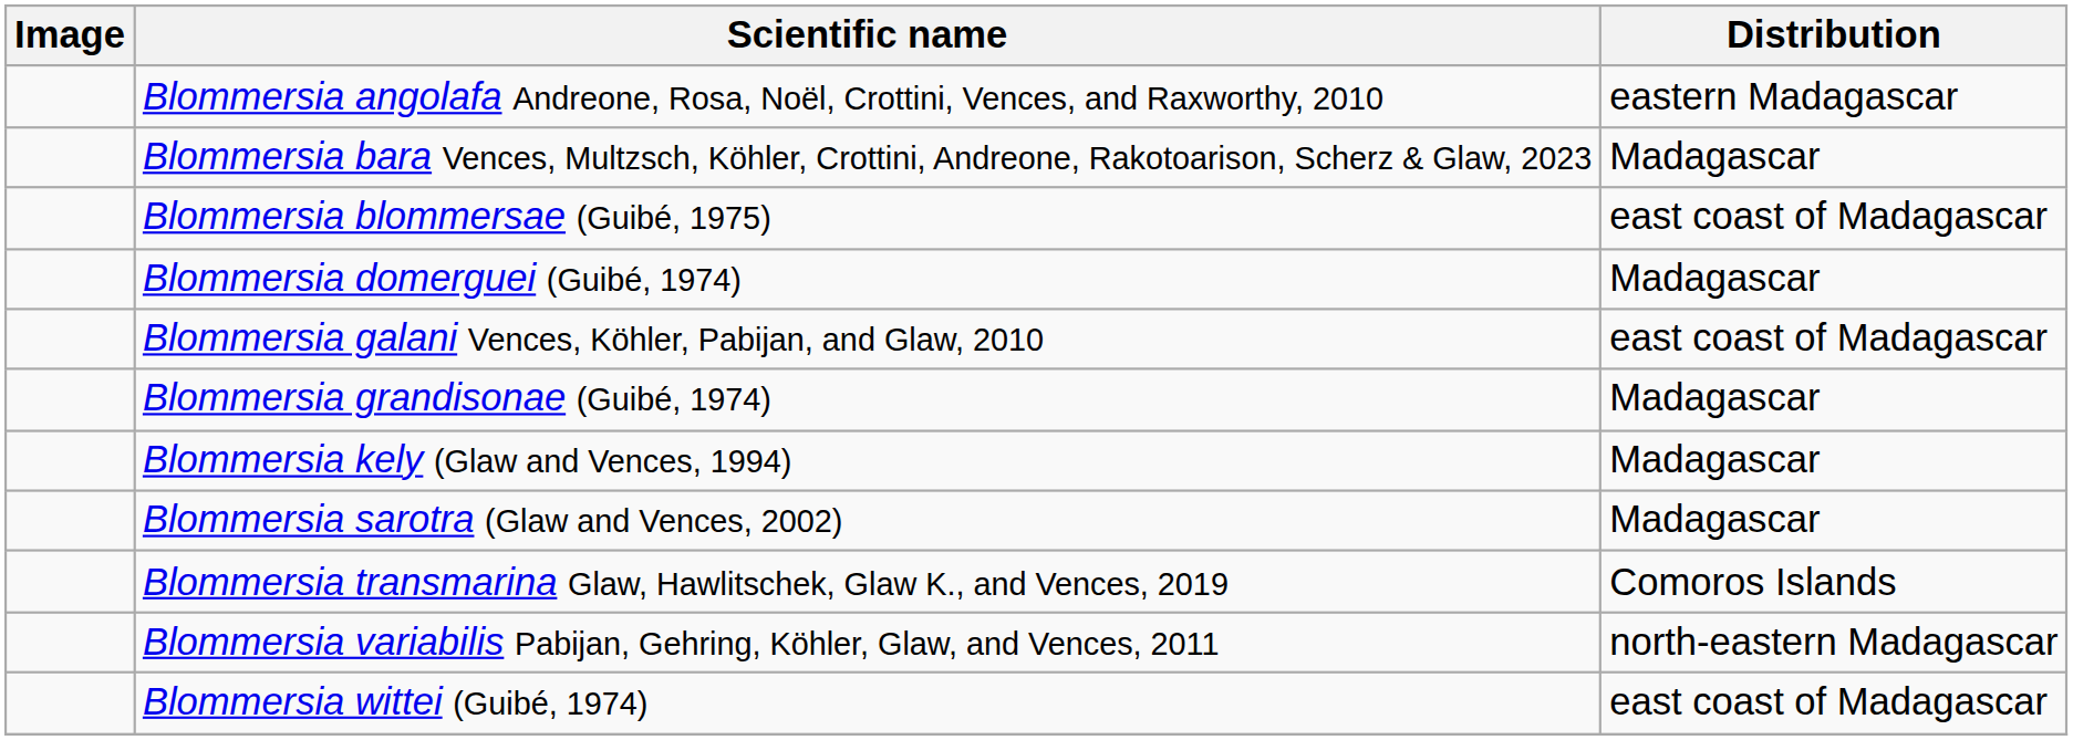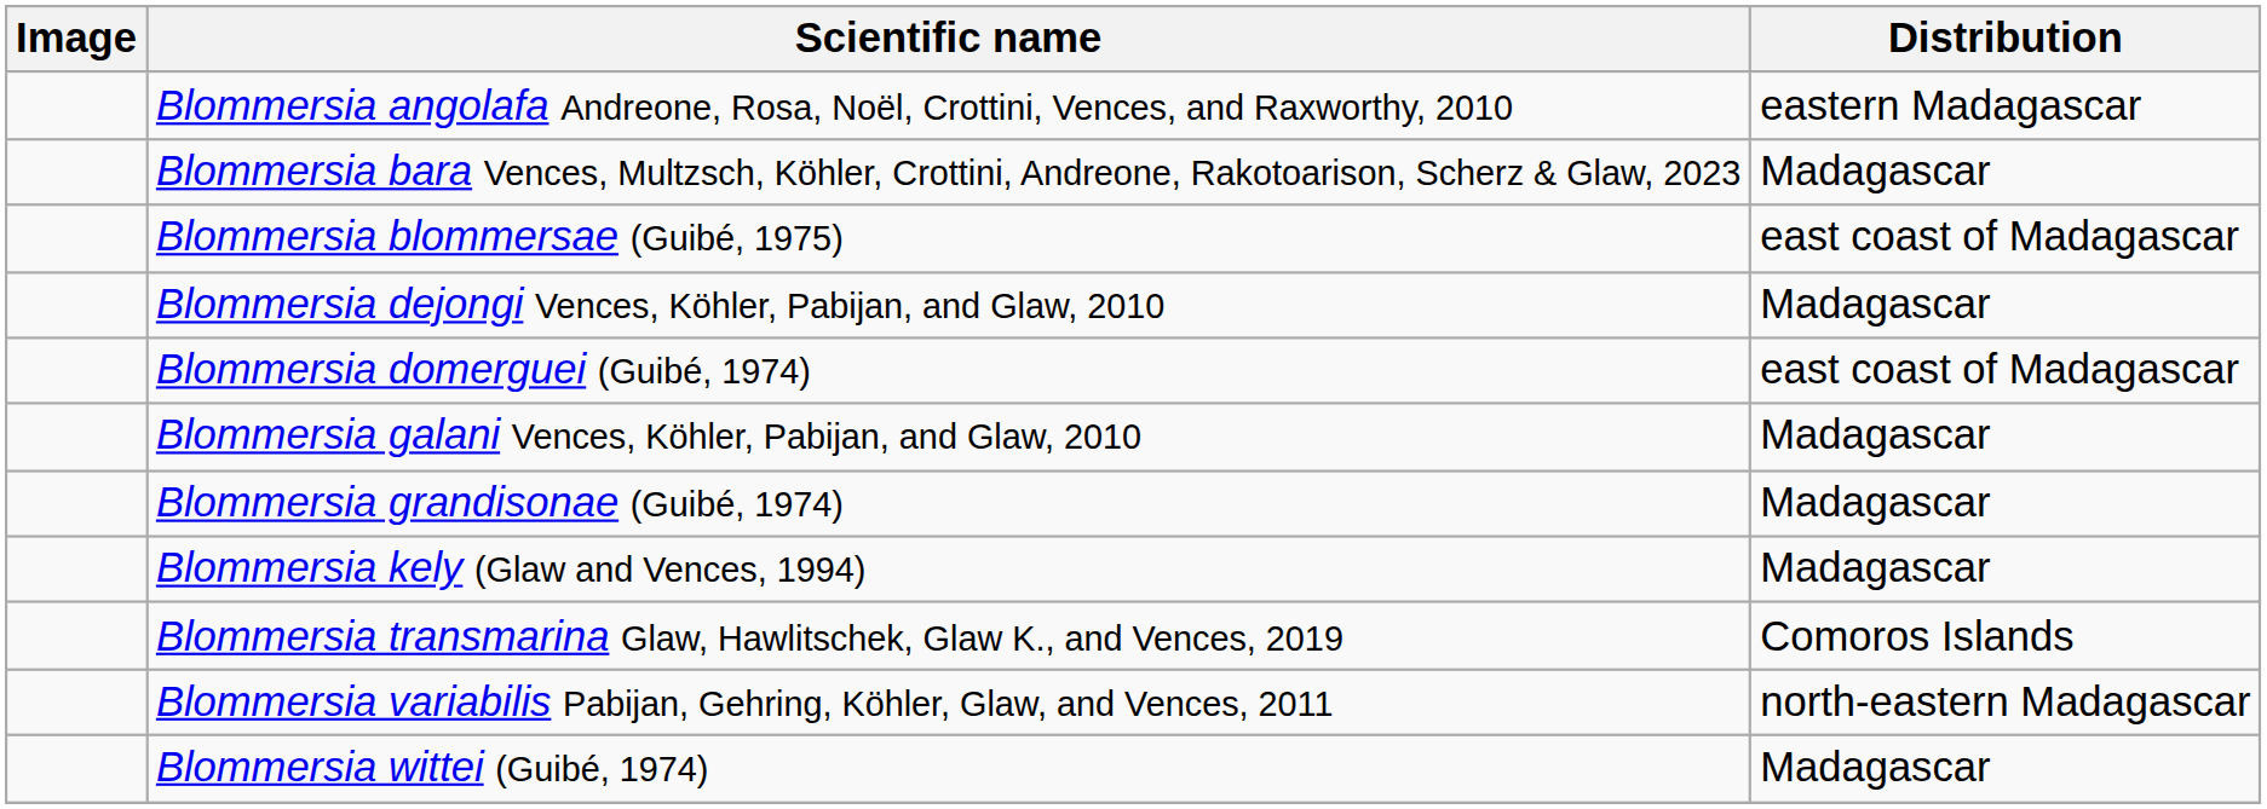+ row: Blommersia dejongi Vences, Köhler, Pabijan, and Glaw, 2010 | Madagascar
Blommersia domerguei (Guibé, 1974) | Distribution: Madagascar -> east coast of Madagascar
Blommersia galani Vences, Köhler, Pabijan, and Glaw, 2010 | Distribution: east coast of Madagascar -> Madagascar
- row: Blommersia sarotra (Glaw and Vences, 2002) | Madagascar
Blommersia wittei (Guibé, 1974) | Distribution: east coast of Madagascar -> Madagascar
